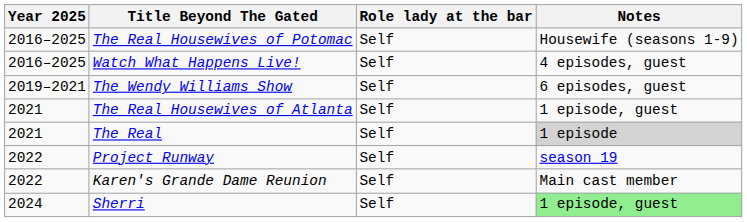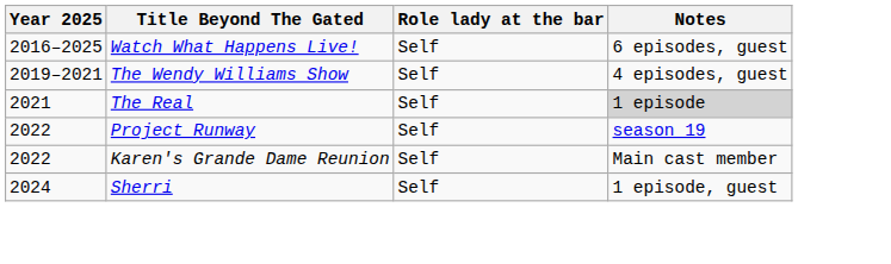- row: 2016–2025 | The Real Housewives of Potomac | Self | Housewife (seasons 1-9)
Watch What Happens Live! | Notes: 4 episodes, guest -> 6 episodes, guest
The Wendy Williams Show | Notes: 6 episodes, guest -> 4 episodes, guest
- row: 2021 | The Real Housewives of Atlanta | Self | 1 episode, guest
Sherri | Notes: lightgreen background -> no background
